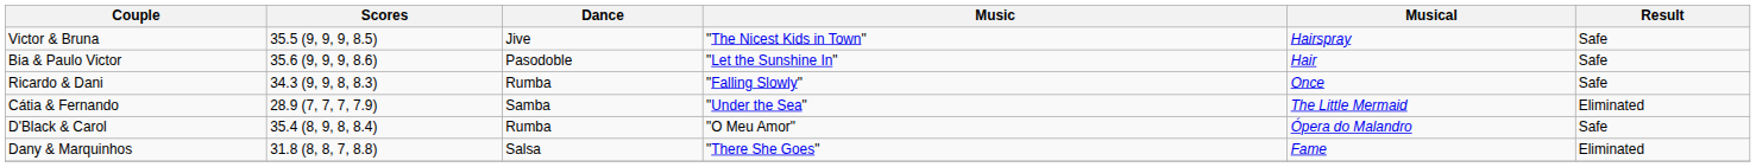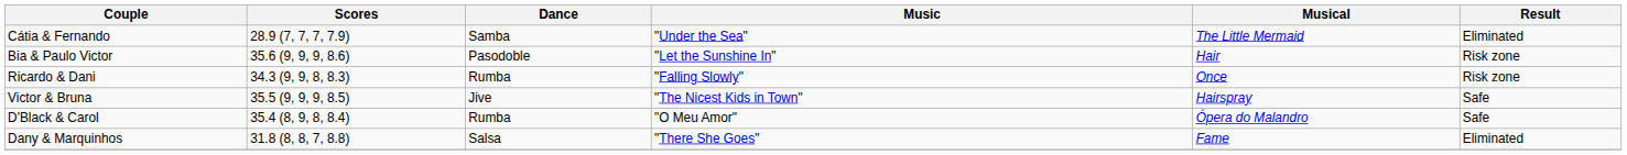rows swapped: Victor & Bruna <-> Cátia & Fernando
Bia & Paulo Victor | Result: Safe -> Risk zone
Ricardo & Dani | Result: Safe -> Risk zone
